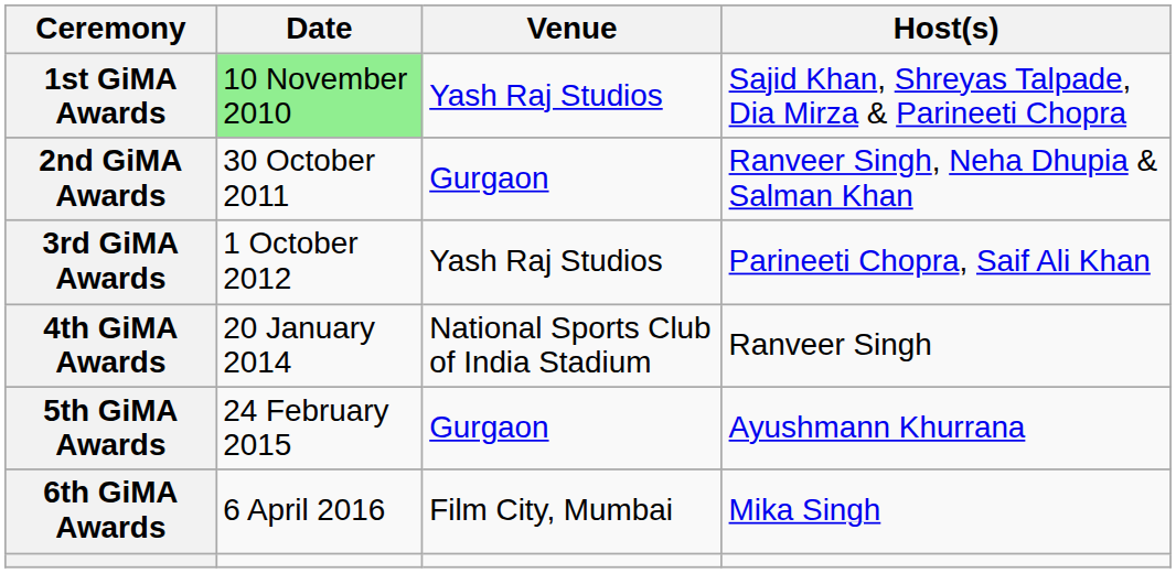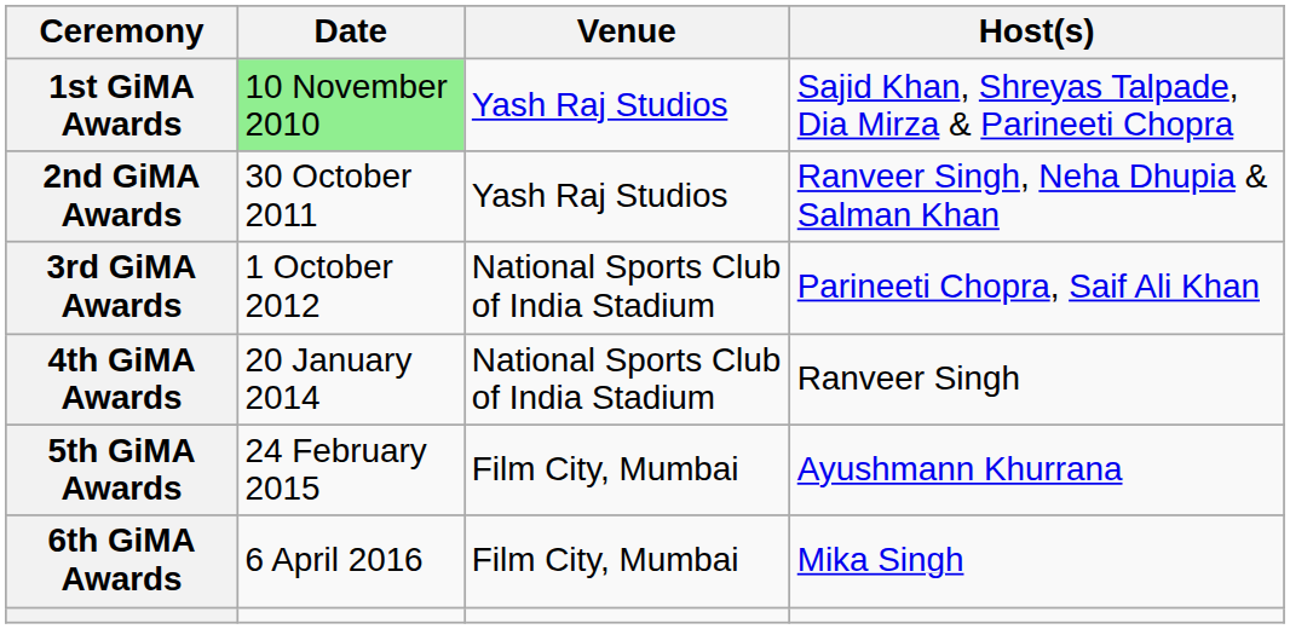2nd GiMA Awards | Venue: Gurgaon -> Yash Raj Studios
3rd GiMA Awards | Venue: Yash Raj Studios -> National Sports Club of India Stadium
5th GiMA Awards | Venue: Gurgaon -> Film City, Mumbai
